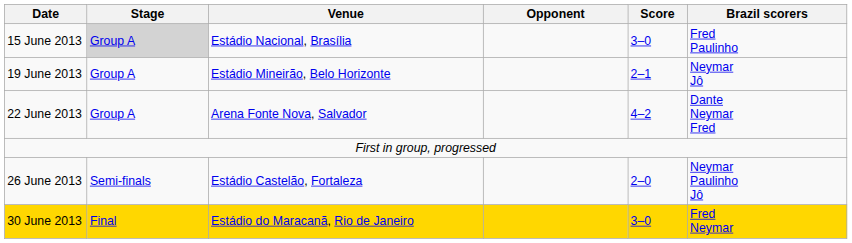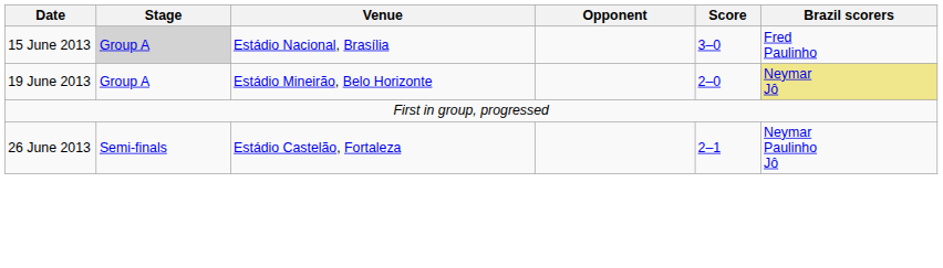19 June 2013 | Score: 2–1 -> 2–0
19 June 2013 | Brazil scorers: no background -> khaki background
- row: 22 June 2013 | Group A | Arena Fonte Nova, Salvador | 4–2 | Dante Neymar Fred
26 June 2013 | Score: 2–0 -> 2–1
- row: 30 June 2013 | Final | Estádio do Maracanã, Rio de Janeiro | 3–0 | Fred Neymar
